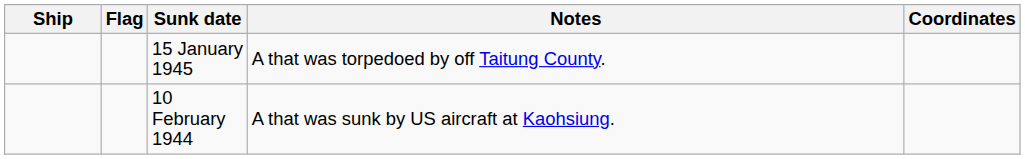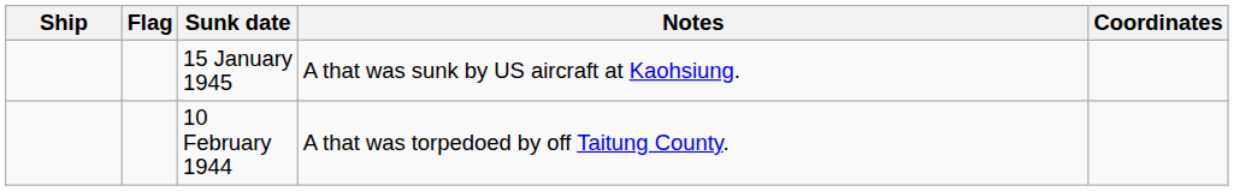15 January 1945 | Notes: A that was torpedoed by off Taitung County. -> A that was sunk by US aircraft at Kaohsiung.
10 February 1944 | Notes: A that was sunk by US aircraft at Kaohsiung. -> A that was torpedoed by off Taitung County.
